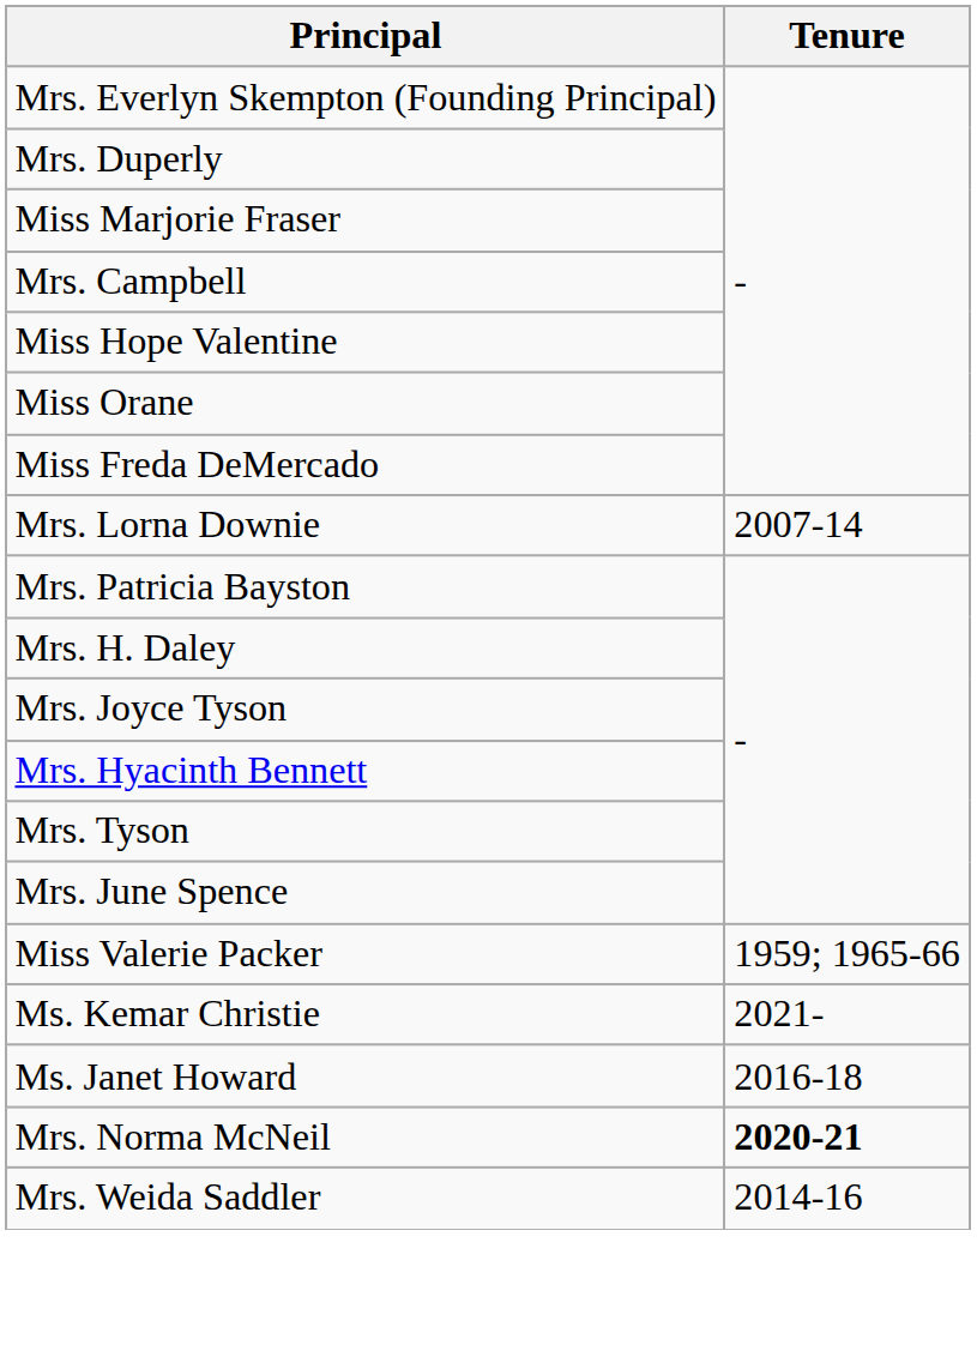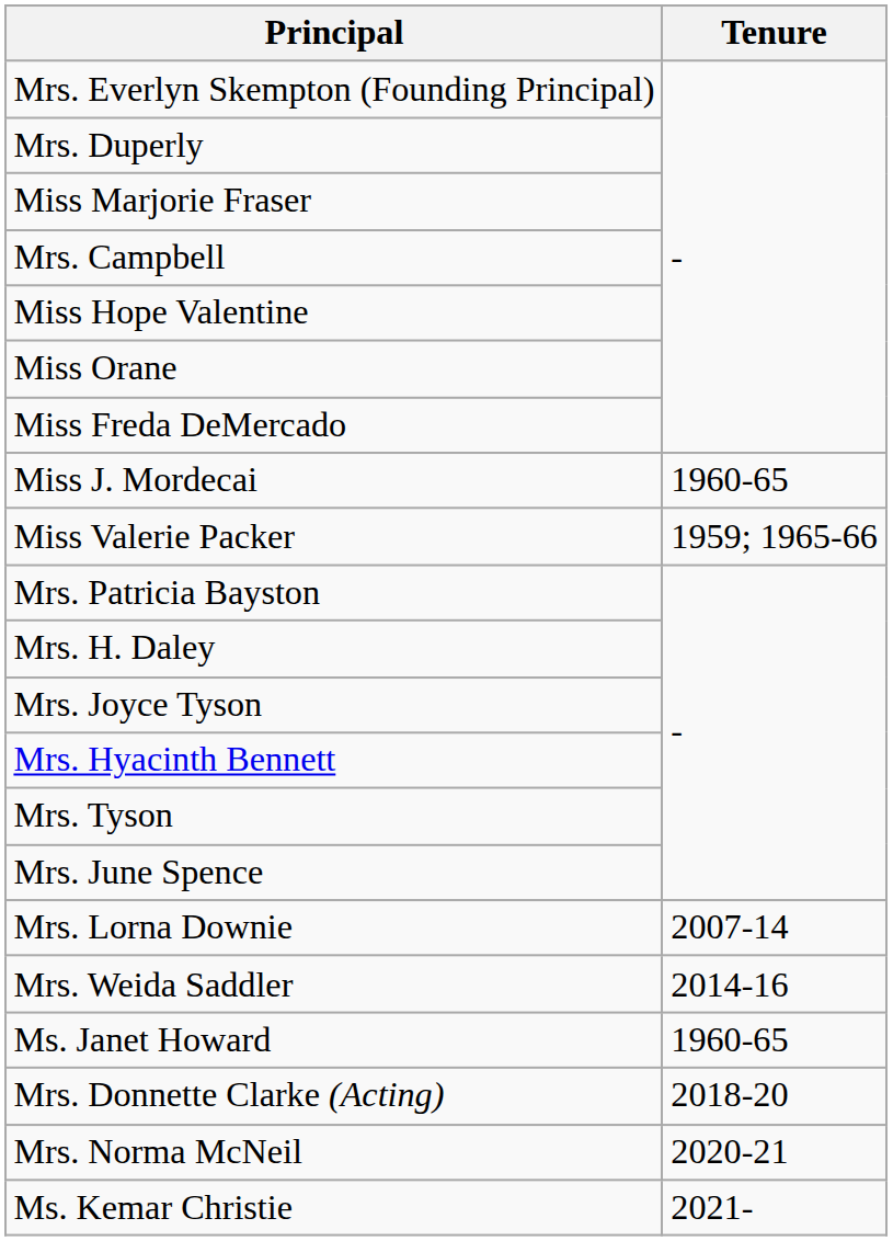+ row: Miss J. Mordecai | 1960-65
rows swapped: Miss Valerie Packer <-> Mrs. Lorna Downie
rows swapped: Mrs. Weida Saddler <-> Ms. Kemar Christie
Ms. Janet Howard | Tenure: 2016-18 -> 1960-65
+ row: Mrs. Donnette Clarke (Acting) | 2018-20
Mrs. Norma McNeil | Tenure: bold -> normal
